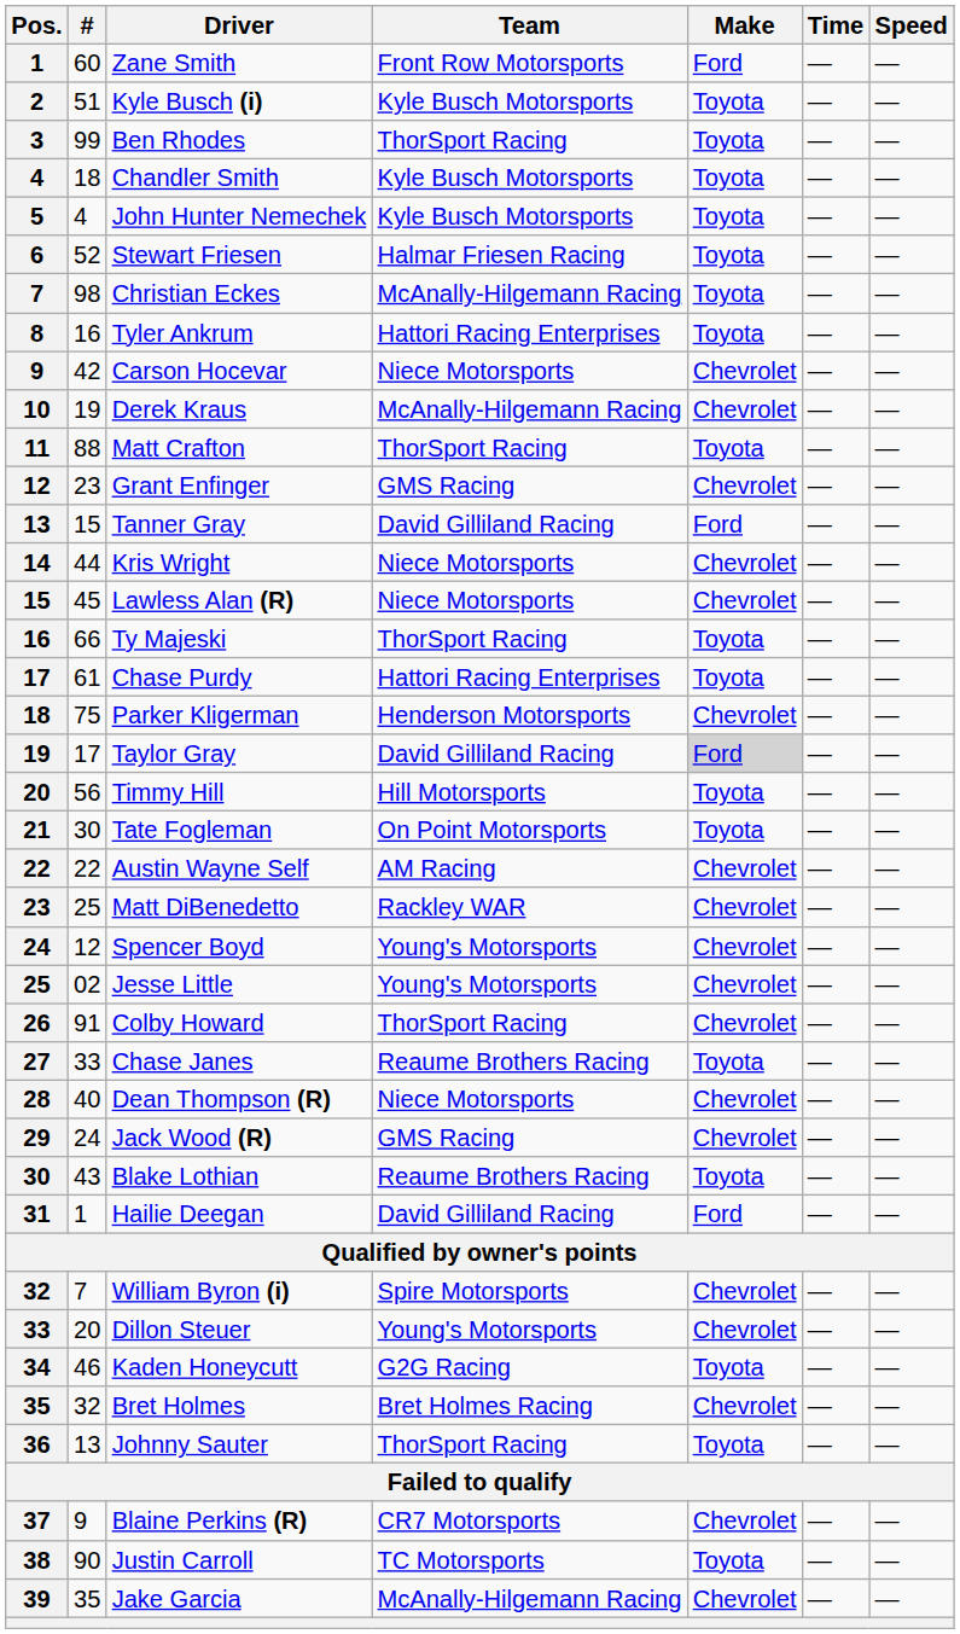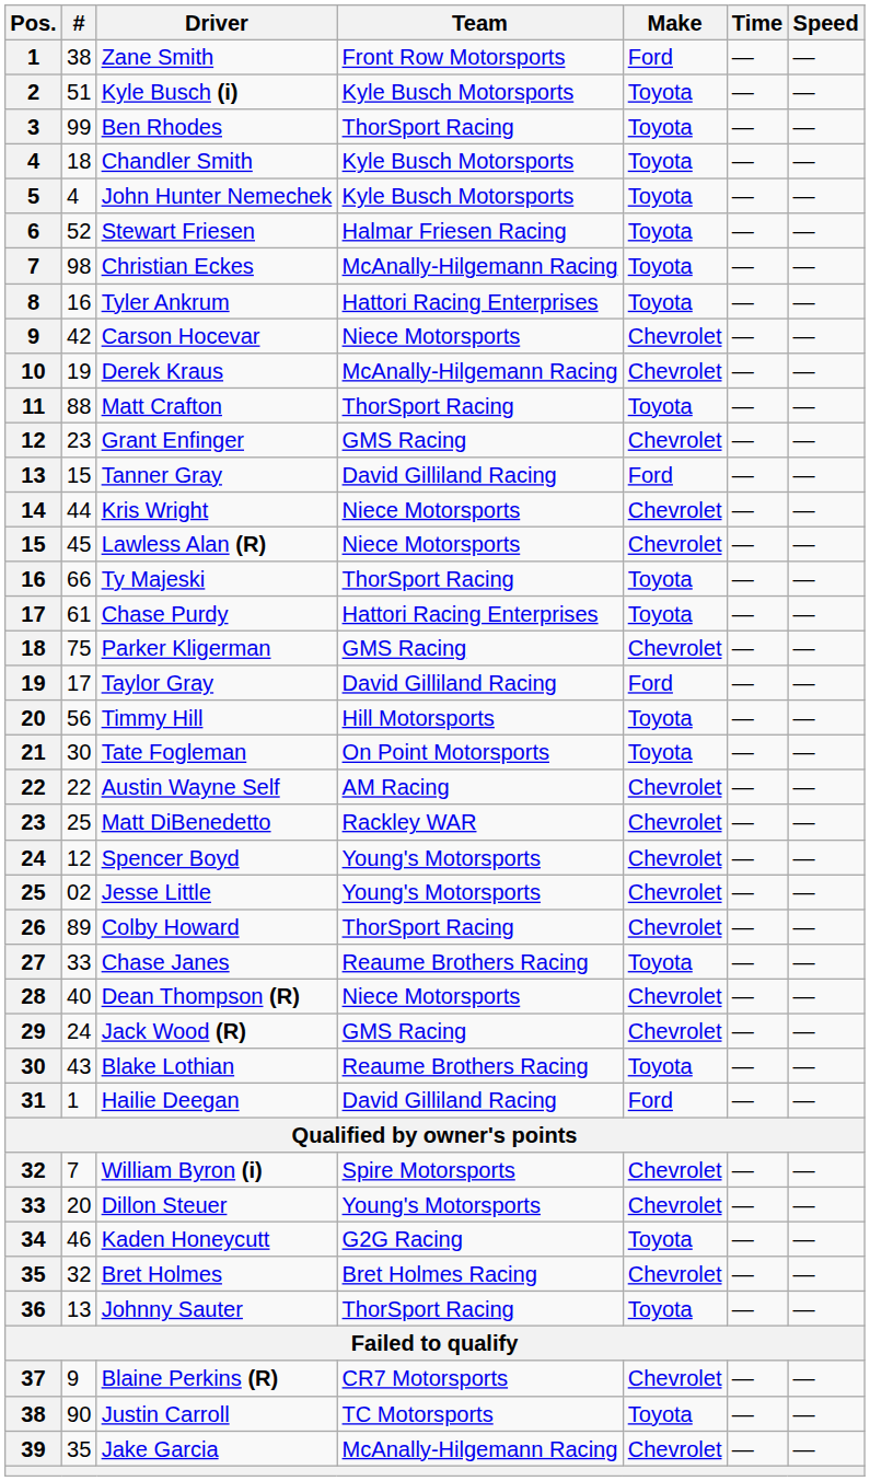Zane Smith | #: 60 -> 38
Parker Kligerman | Team: Henderson Motorsports -> GMS Racing
Taylor Gray | Make: lightgrey background -> no background
Colby Howard | #: 91 -> 89
